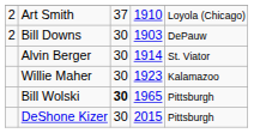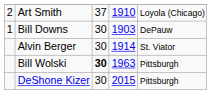Bill Downs | column 1: 2 -> 1
- row: Willie Maher | 30 | 1923 | Kalamazoo
Bill Wolski | column 4: 1965 -> 1963
